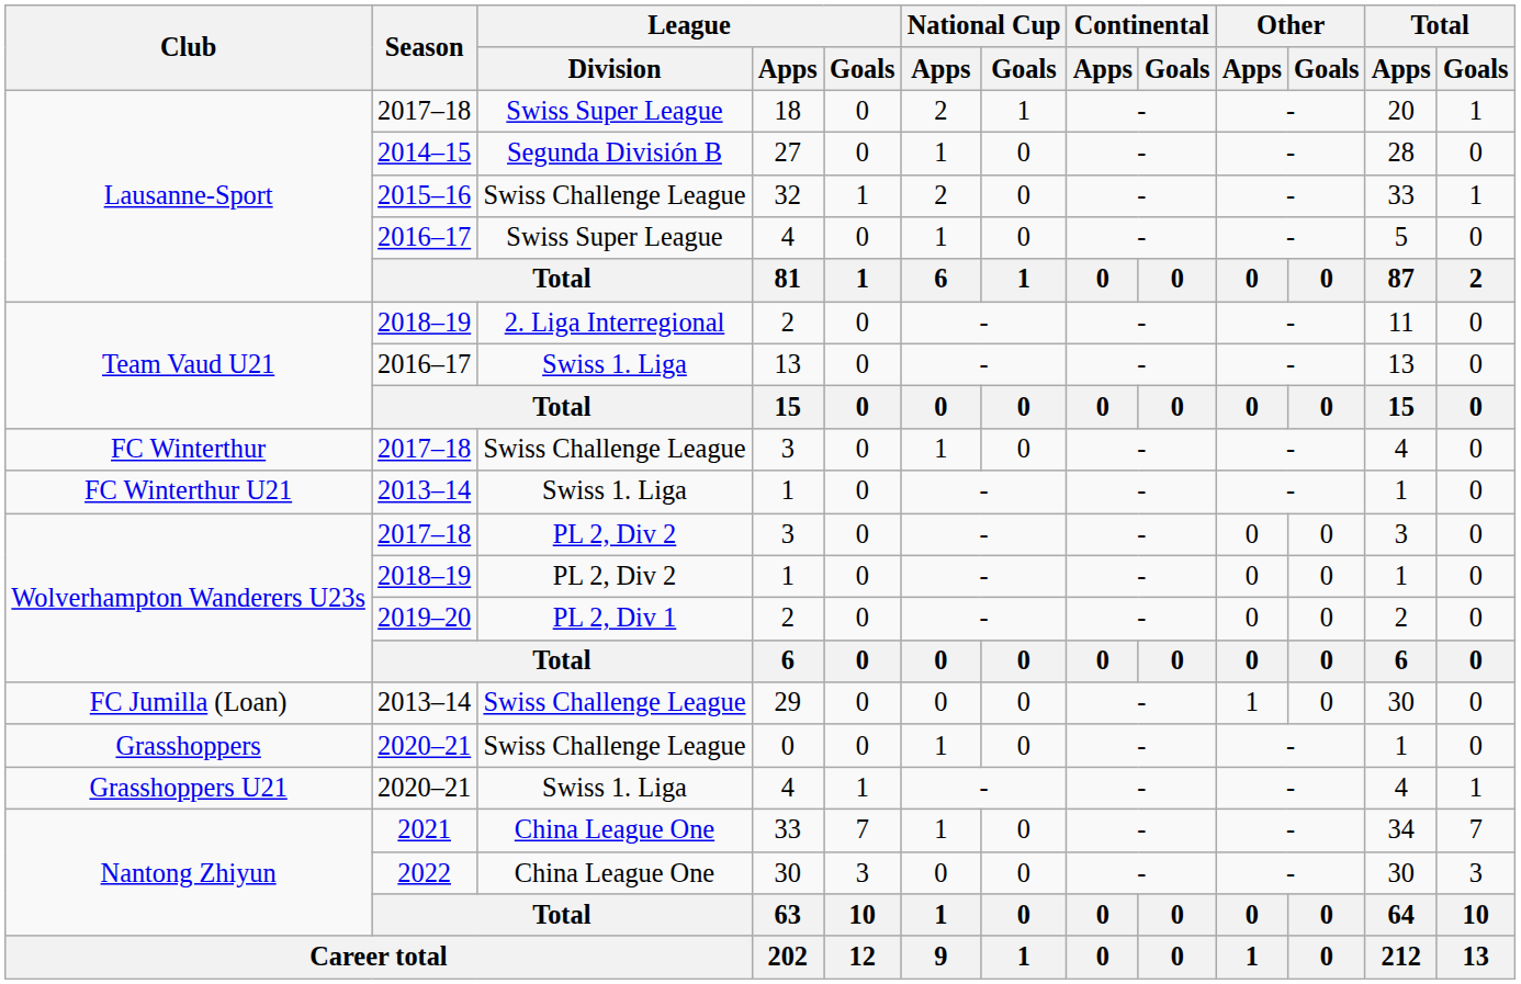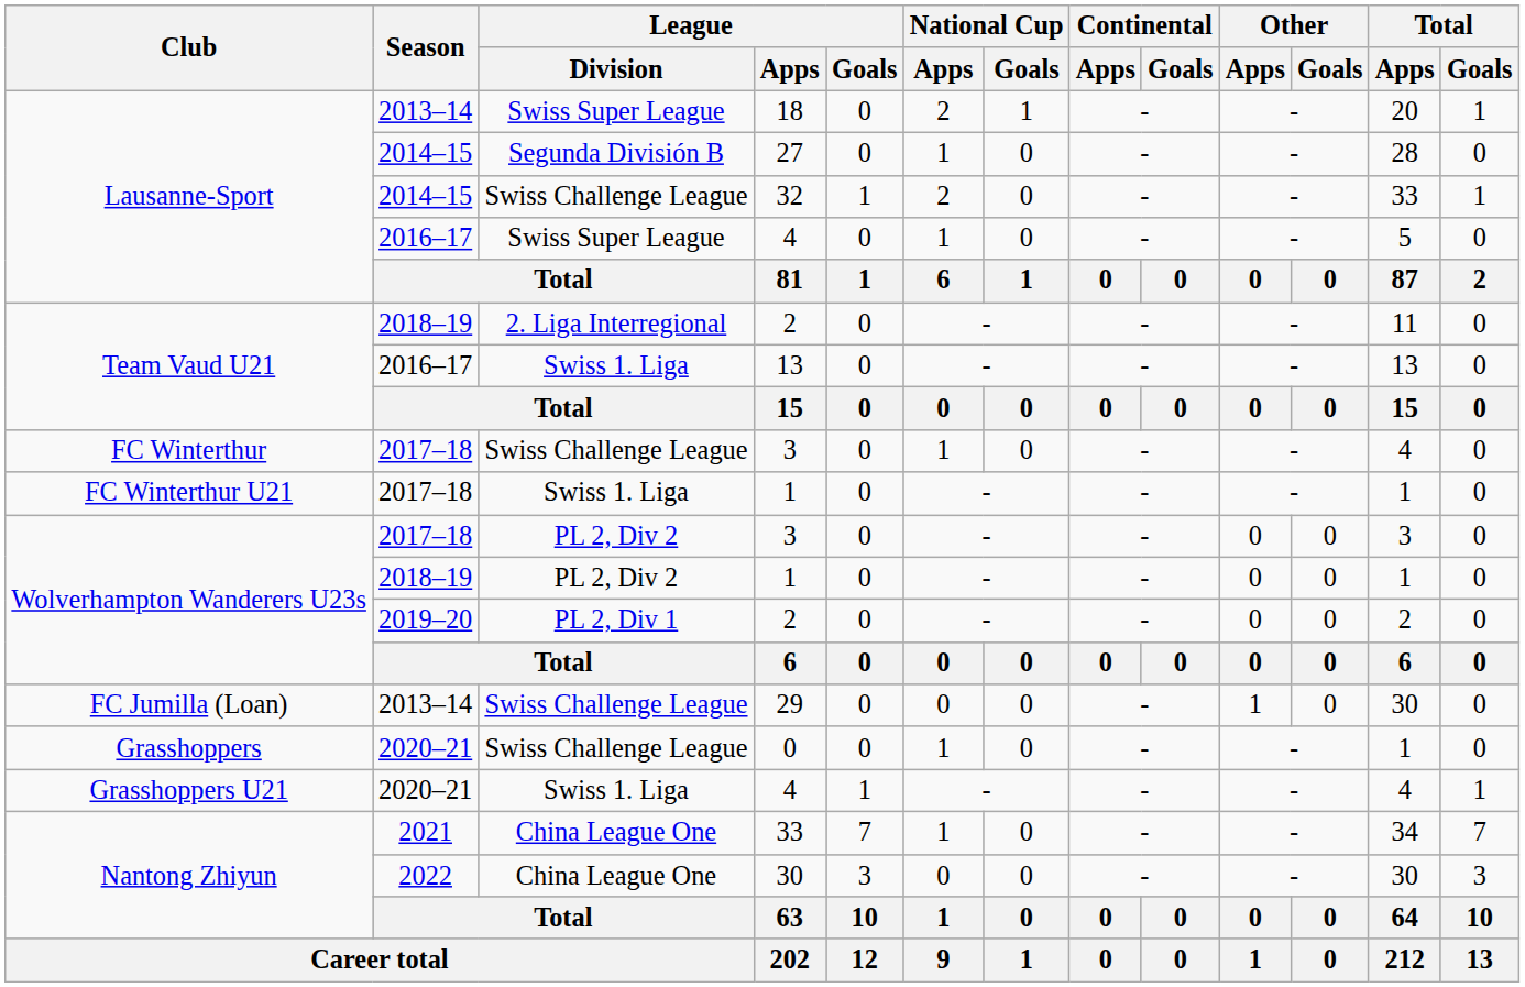18 | Season: 2017–18 -> 2013–14
32 | Season: 2015–16 -> 2014–15
FC Winterthur U21 / 1 | Season: 2013–14 -> 2017–18
